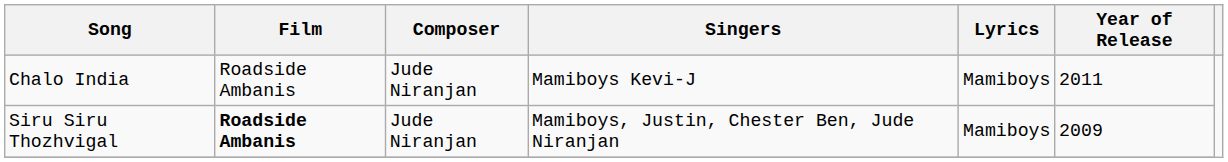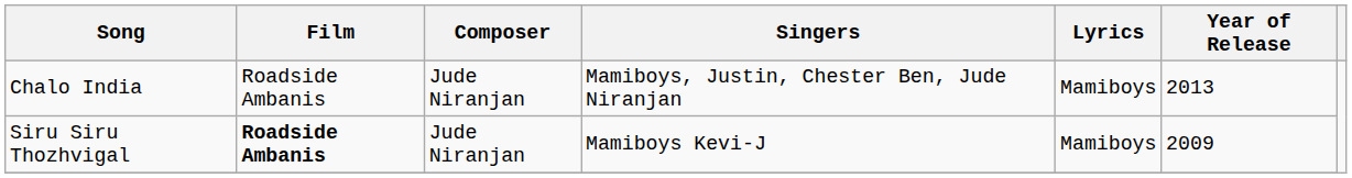Chalo India | Singers: Mamiboys Kevi-J -> Mamiboys, Justin, Chester Ben, Jude Niranjan
Chalo India | Year of Release: 2011 -> 2013
Siru Siru Thozhvigal | Singers: Mamiboys, Justin, Chester Ben, Jude Niranjan -> Mamiboys Kevi-J
